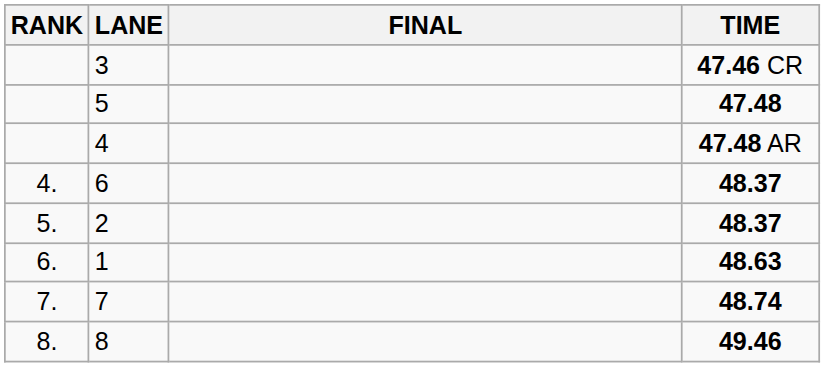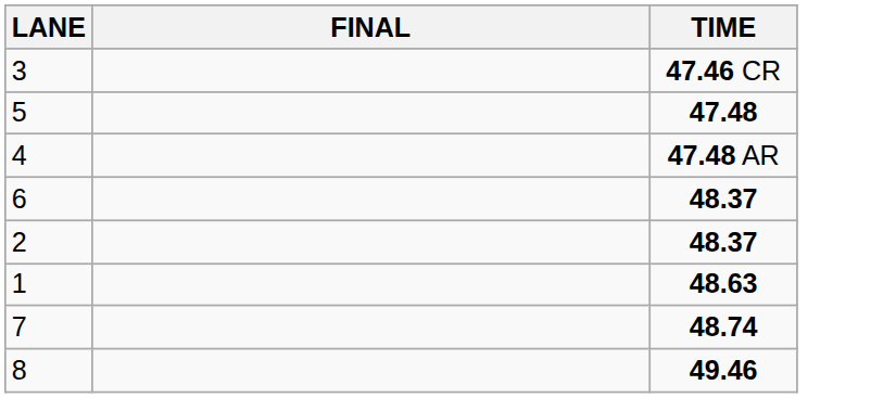- column: RANK | 4. | 5. | 6. | 7. | 8.
